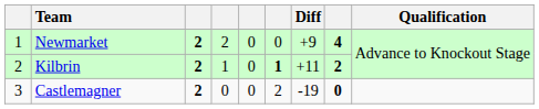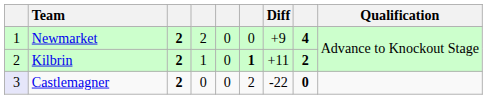Castlemagner | column 1: no background -> lavender background
Castlemagner | Diff: -19 -> -22
